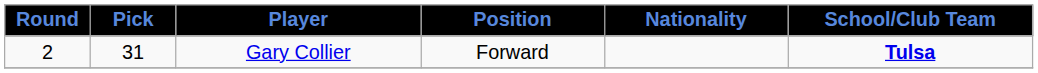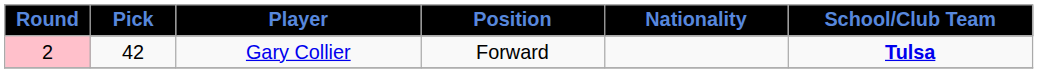Gary Collier | Round: no background -> pink background
Gary Collier | Pick: 31 -> 42
